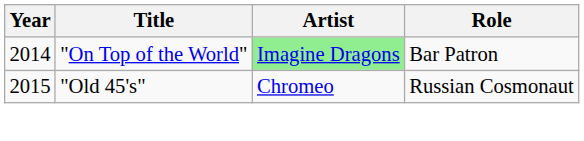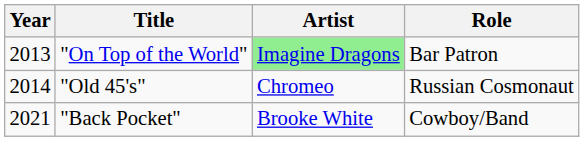"On Top of the World" | Year: 2014 -> 2013
"Old 45's" | Year: 2015 -> 2014
+ row: 2021 | "Back Pocket" | Brooke White | Cowboy/Band
